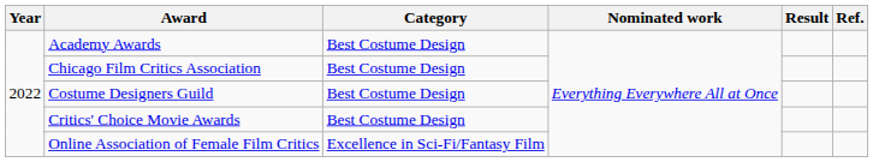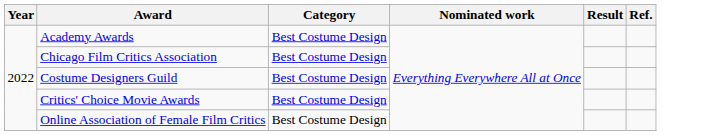Online Association of Female Film Critics | Category: Excellence in Sci-Fi/Fantasy Film -> Best Costume Design
